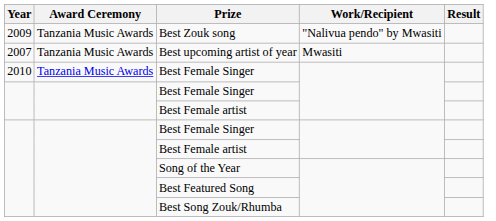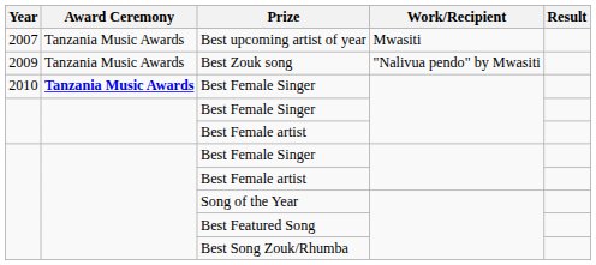rows swapped: Best upcoming artist of year <-> Best Zouk song
2010 / Best Female Singer | Award Ceremony: normal -> bold
